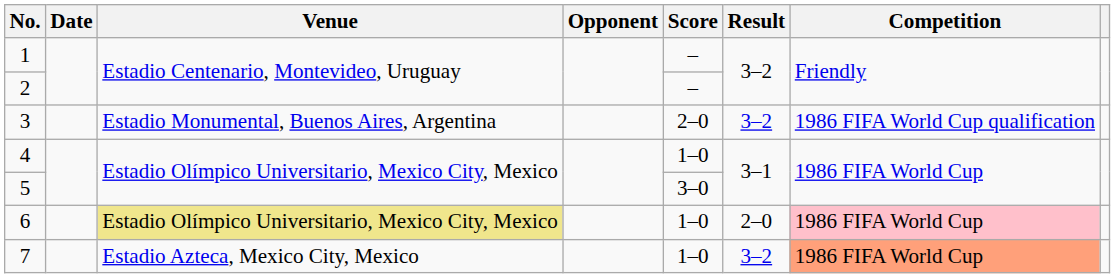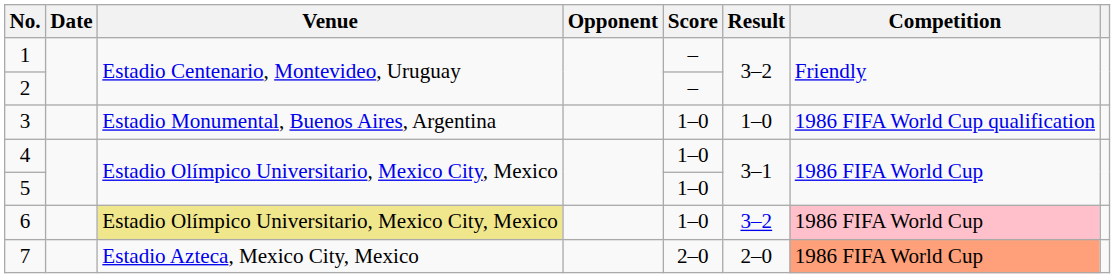3 | Score: 2–0 -> 1–0
3 | Result: 3–2 -> 1–0
5 | Score: 3–0 -> 1–0
6 | Result: 2–0 -> 3–2
7 | Score: 1–0 -> 2–0
7 | Result: 3–2 -> 2–0
